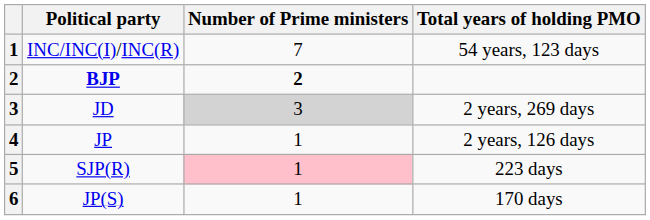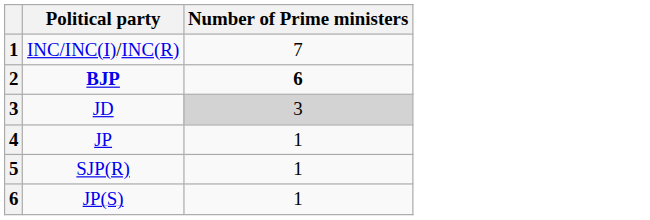- column: Total years of holding PMO | 54 years, 123 days | 2 years, 269 days | 2 years, 126 days | 223 days | 170 days
BJP | Number of Prime ministers: 2 -> 6
SJP(R) | Number of Prime ministers: pink background -> no background
